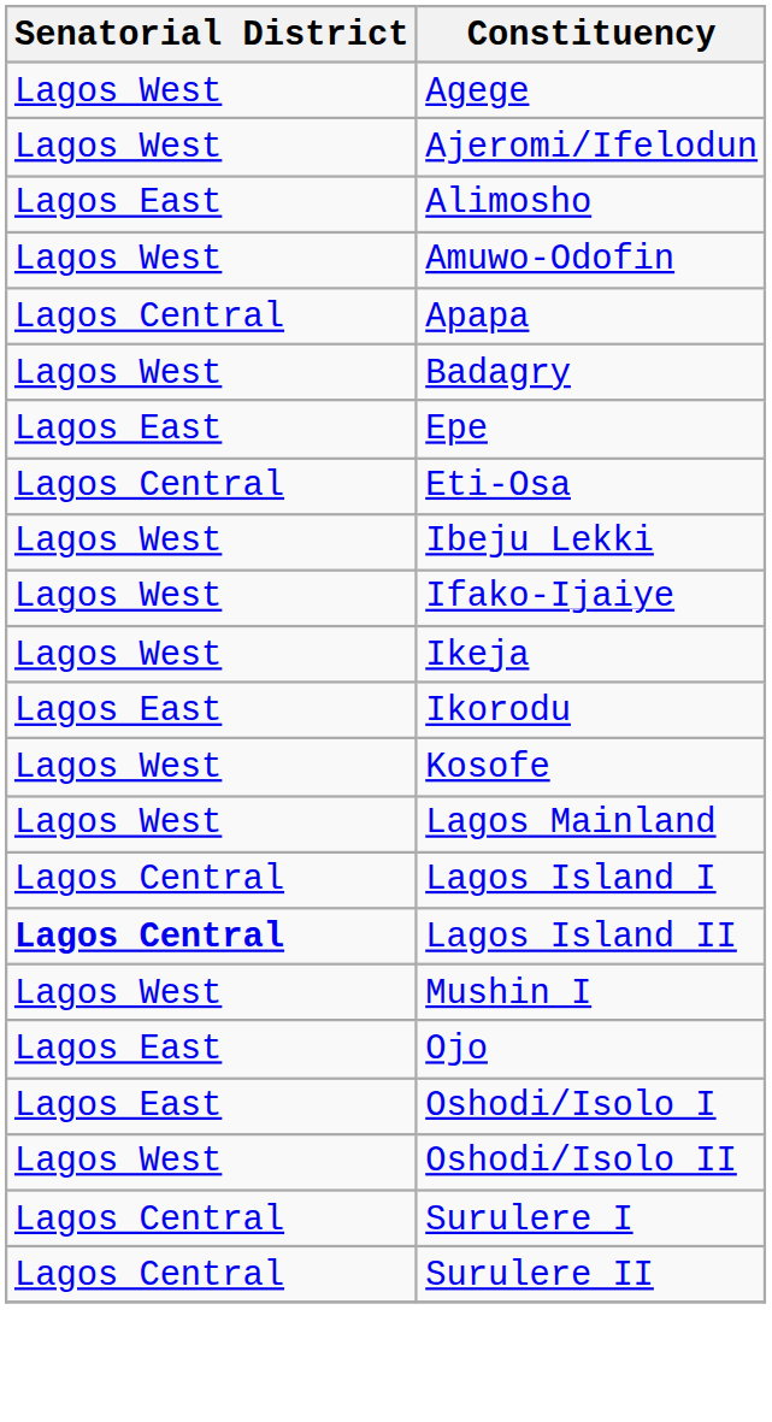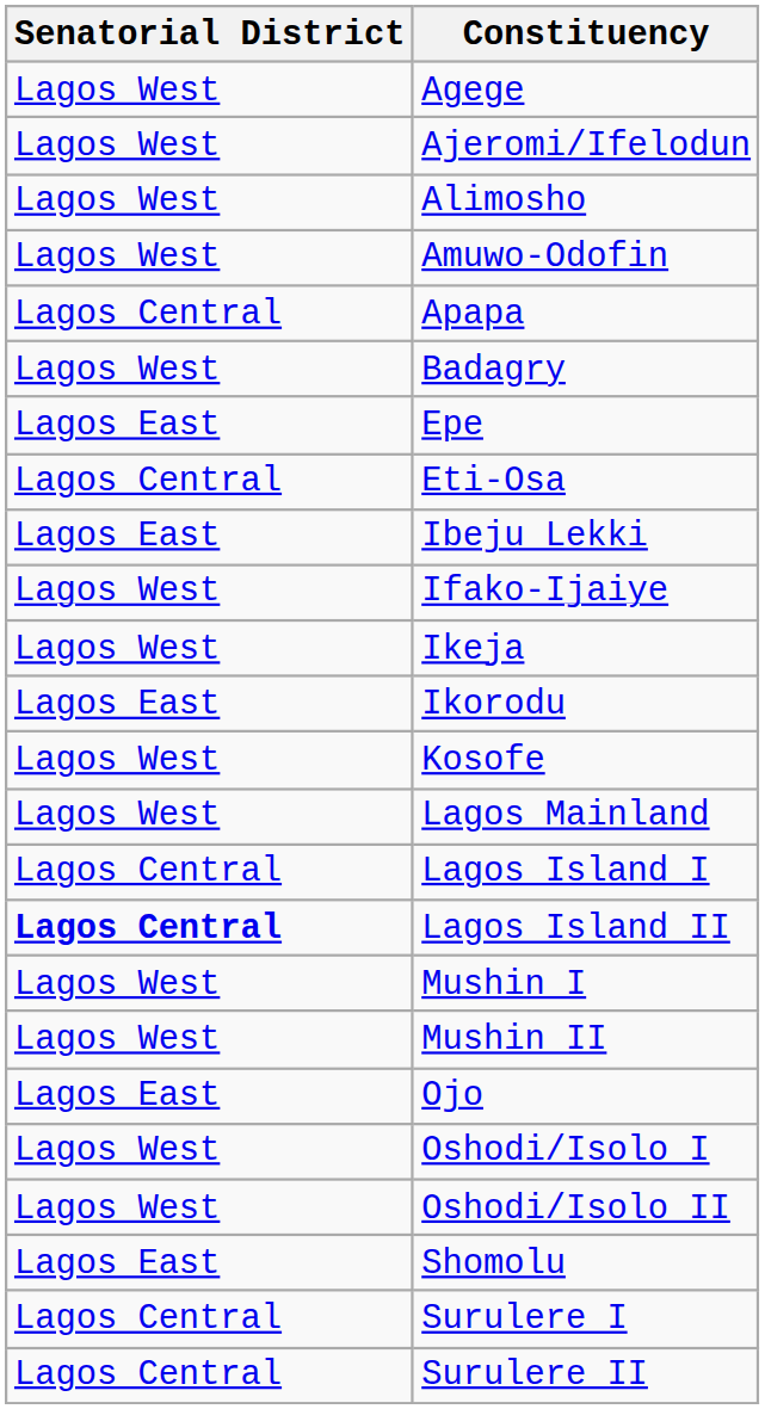Alimosho | Senatorial District: Lagos East -> Lagos West
Ibeju Lekki | Senatorial District: Lagos West -> Lagos East
+ row: Lagos West | Mushin II
Oshodi/Isolo I | Senatorial District: Lagos East -> Lagos West
+ row: Lagos East | Shomolu
